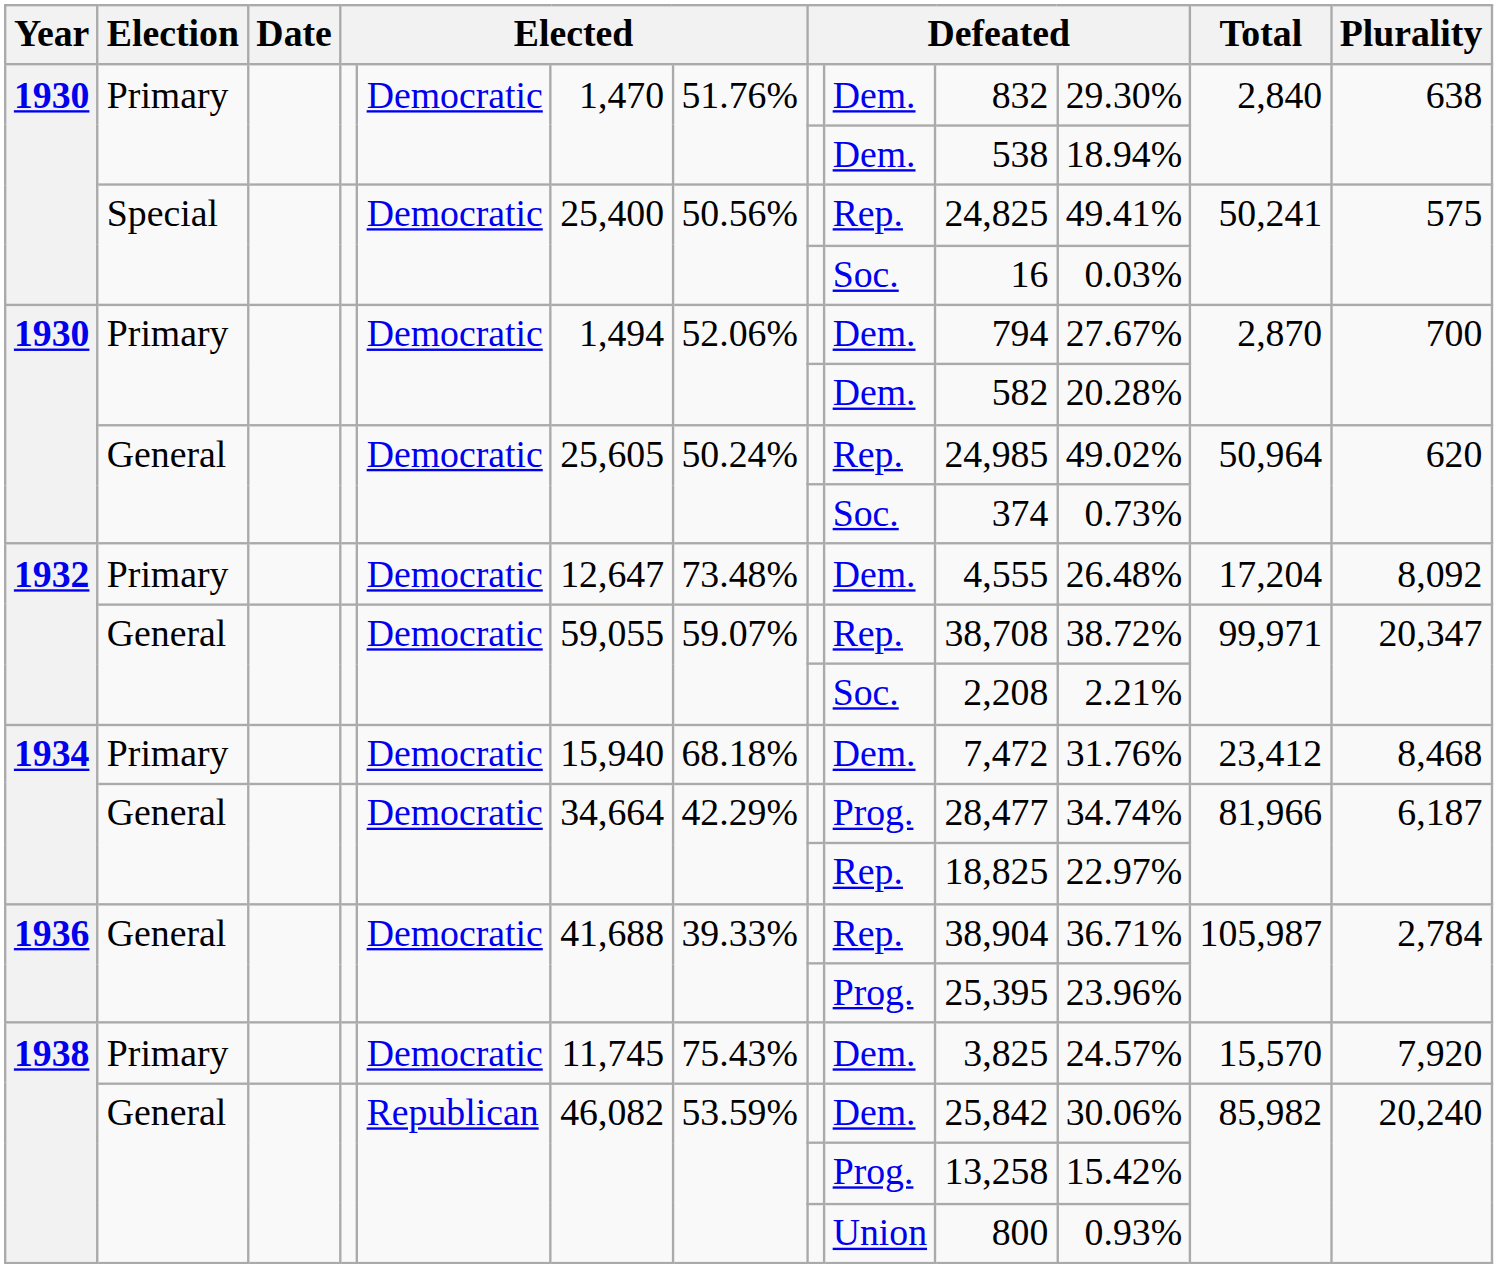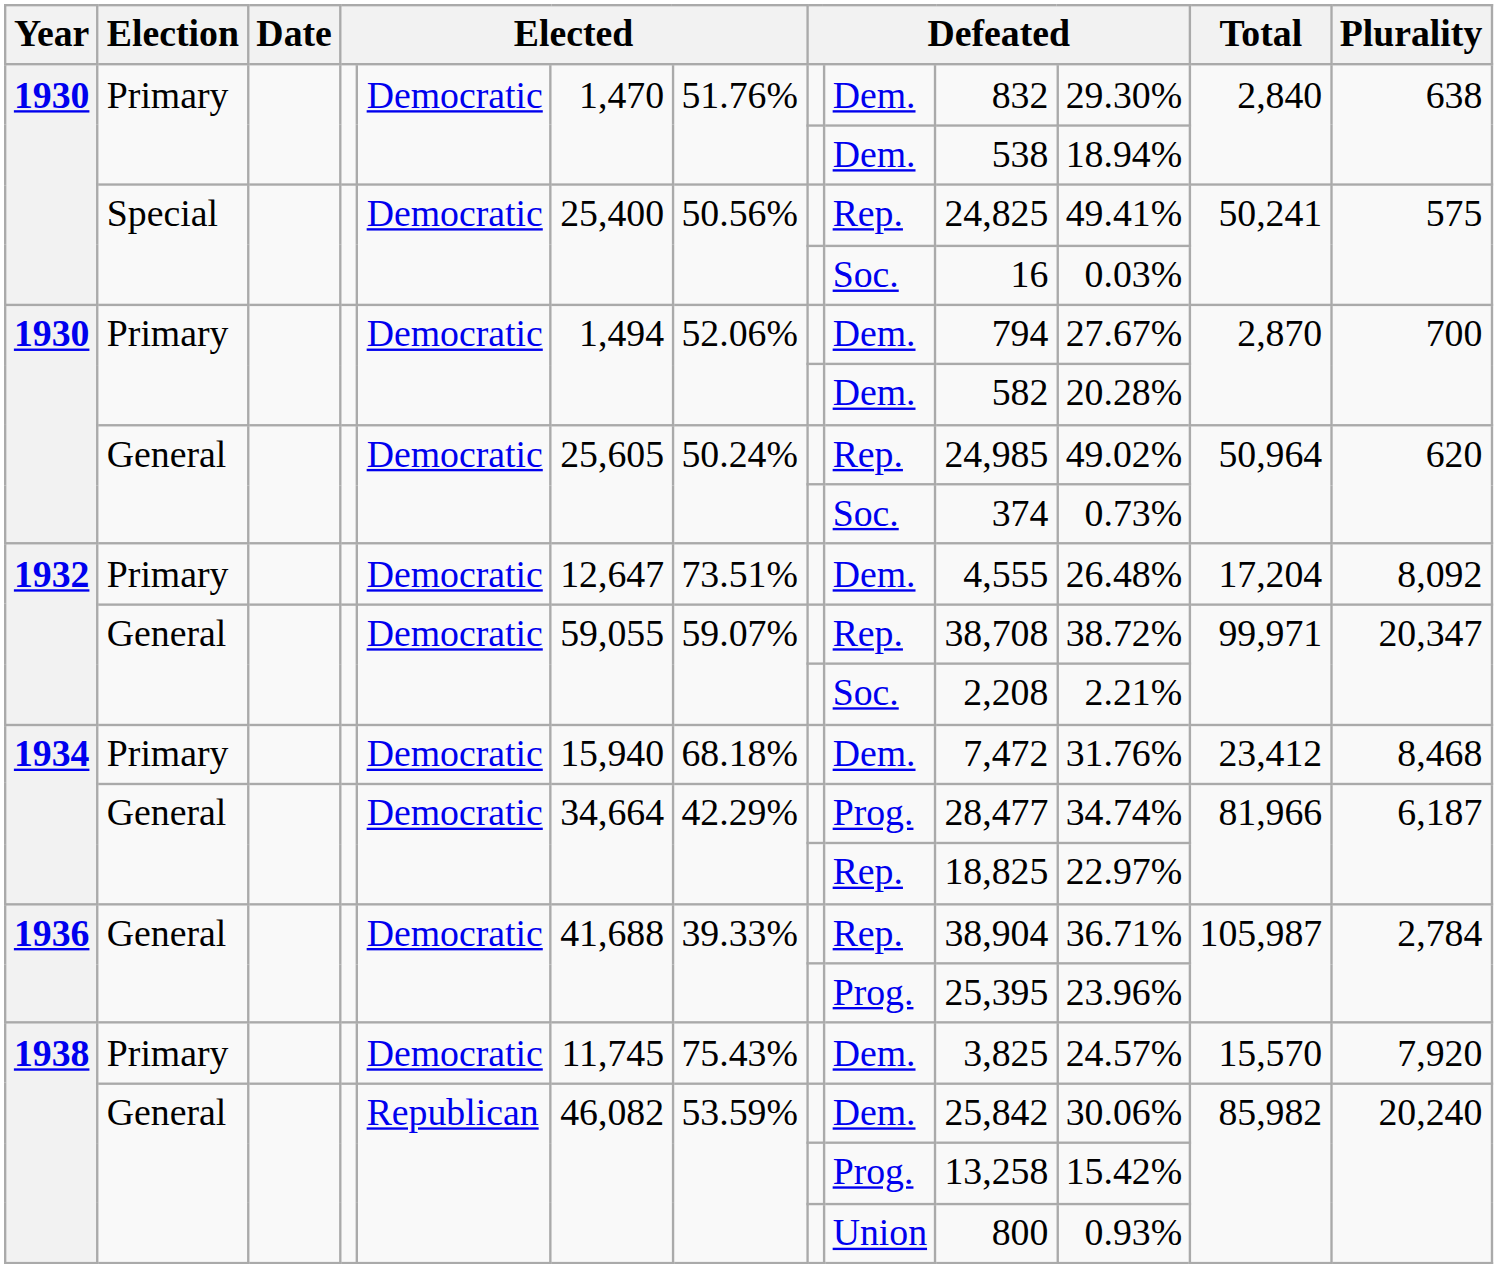1932 / Primary | column 7: 73.48% -> 73.51%
